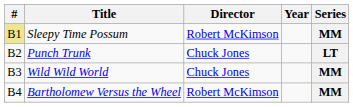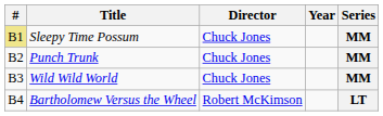Sleepy Time Possum | Director: Robert McKimson -> Chuck Jones
Punch Trunk | Series: LT -> MM
Bartholomew Versus the Wheel | Series: MM -> LT
